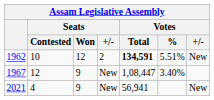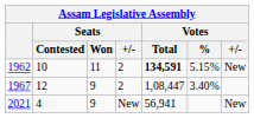1962 | Seats / Won: 12 -> 11
1962 | Votes / %: 5.51% -> 5.15%
1967 | Seats / +/-: New -> 2
